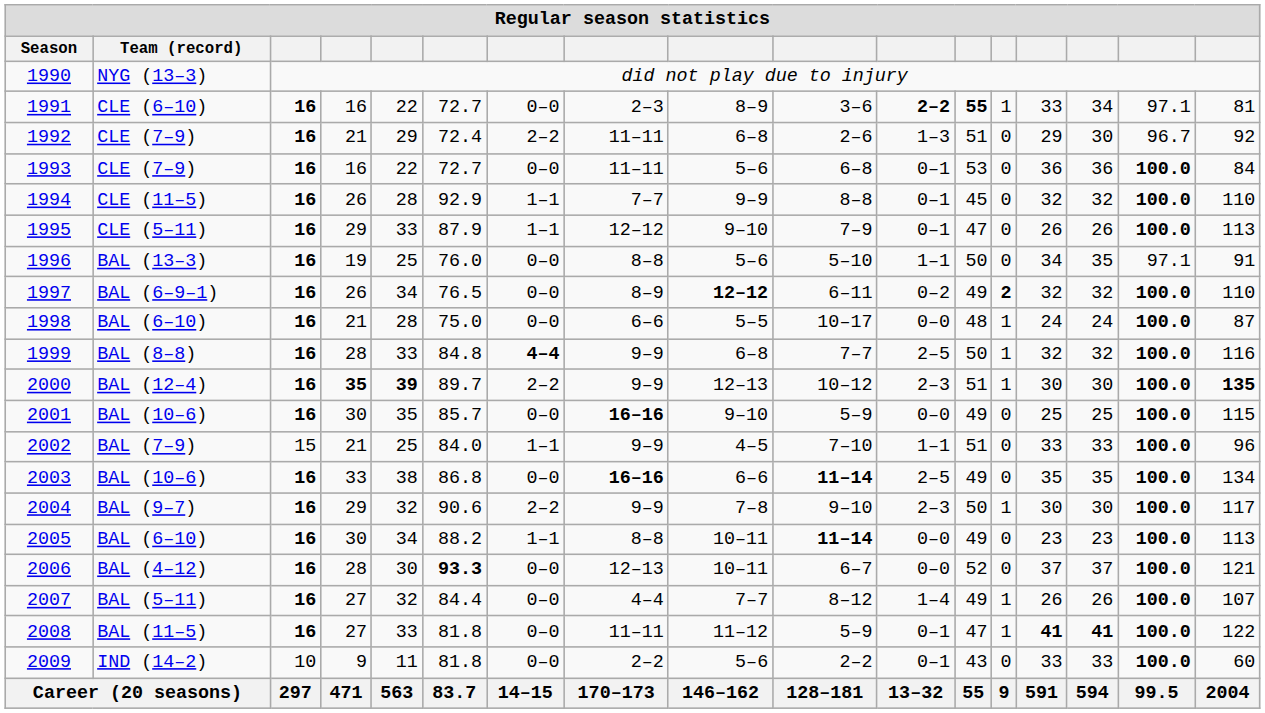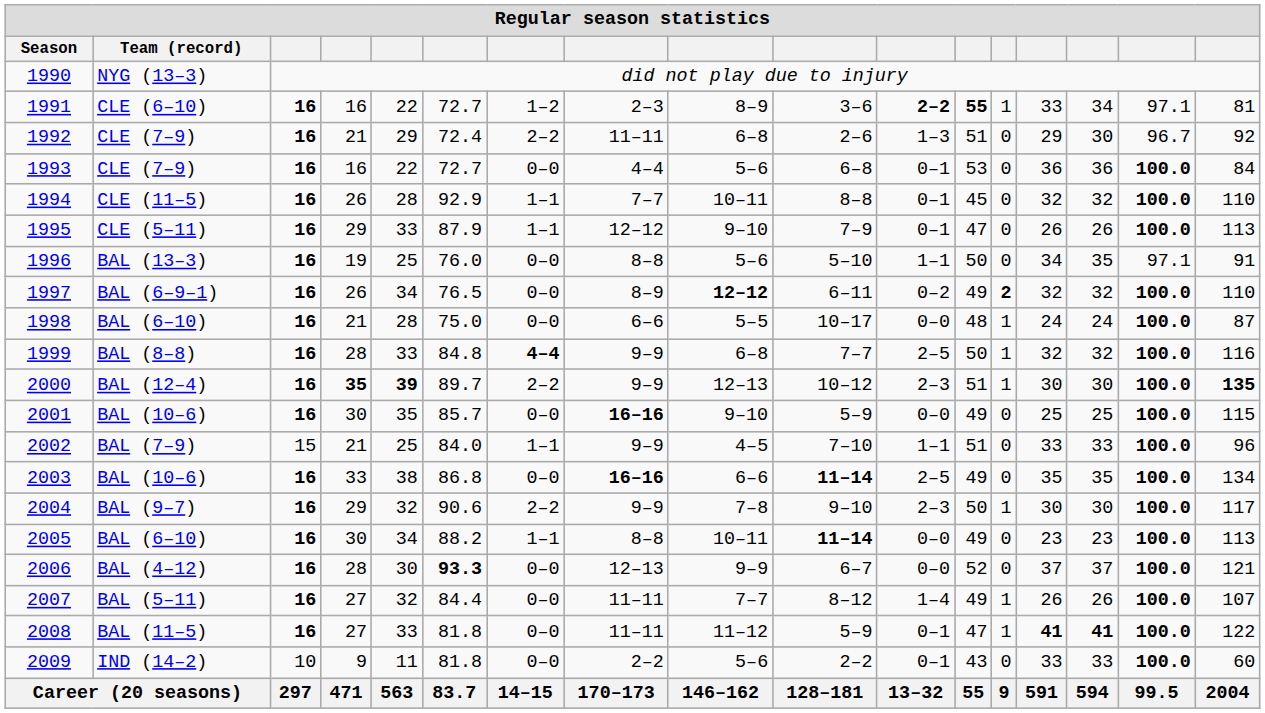1991 | column 7: 0–0 -> 1–2
1993 | column 8: 11–11 -> 4–4
1994 | column 9: 9–9 -> 10–11
2006 | column 9: 10–11 -> 9–9
2007 | column 8: 4–4 -> 11–11
